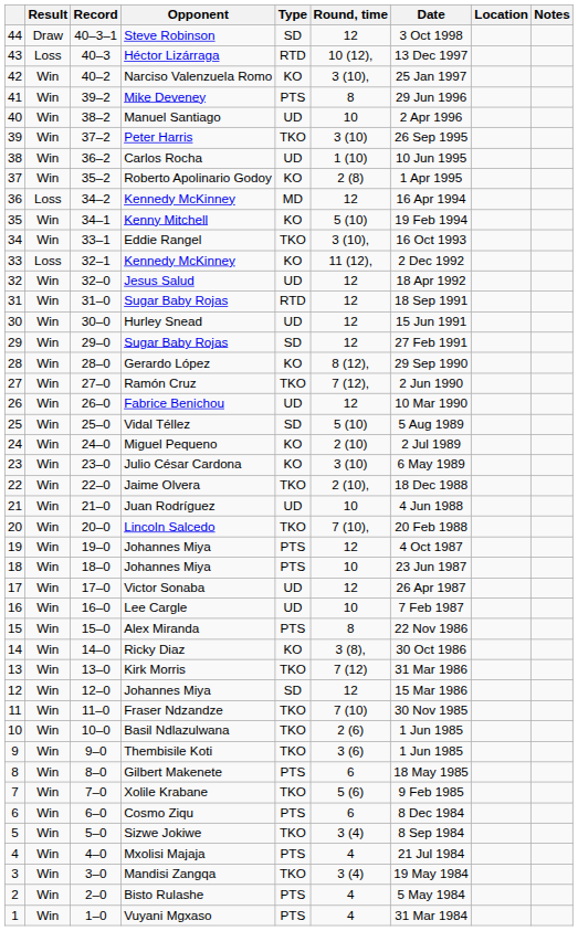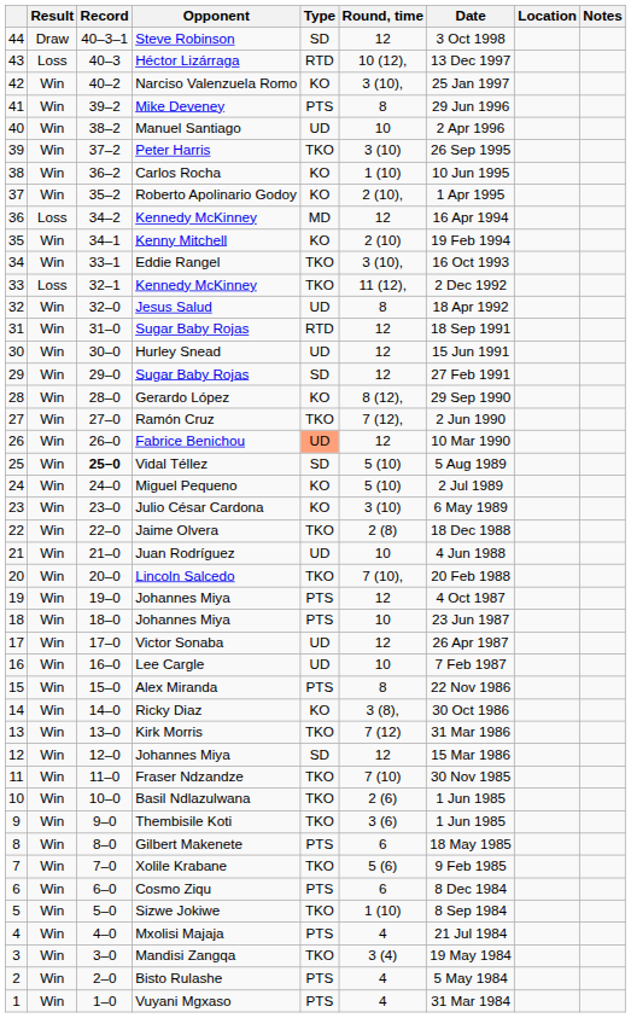Carlos Rocha | Type: UD -> KO
Roberto Apolinario Godoy | Round, time: 2 (8) -> 2 (10),
Kenny Mitchell | Round, time: 5 (10) -> 2 (10)
33 / Kennedy McKinney | Type: KO -> TKO
Jesus Salud | Round, time: 12 -> 8
Fabrice Benichou | Type: no background -> lightsalmon background
Vidal Téllez | Record: normal -> bold
Miguel Pequeno | Round, time: 2 (10) -> 5 (10)
Jaime Olvera | Round, time: 2 (10), -> 2 (8)
Sizwe Jokiwe | Round, time: 3 (4) -> 1 (10)
